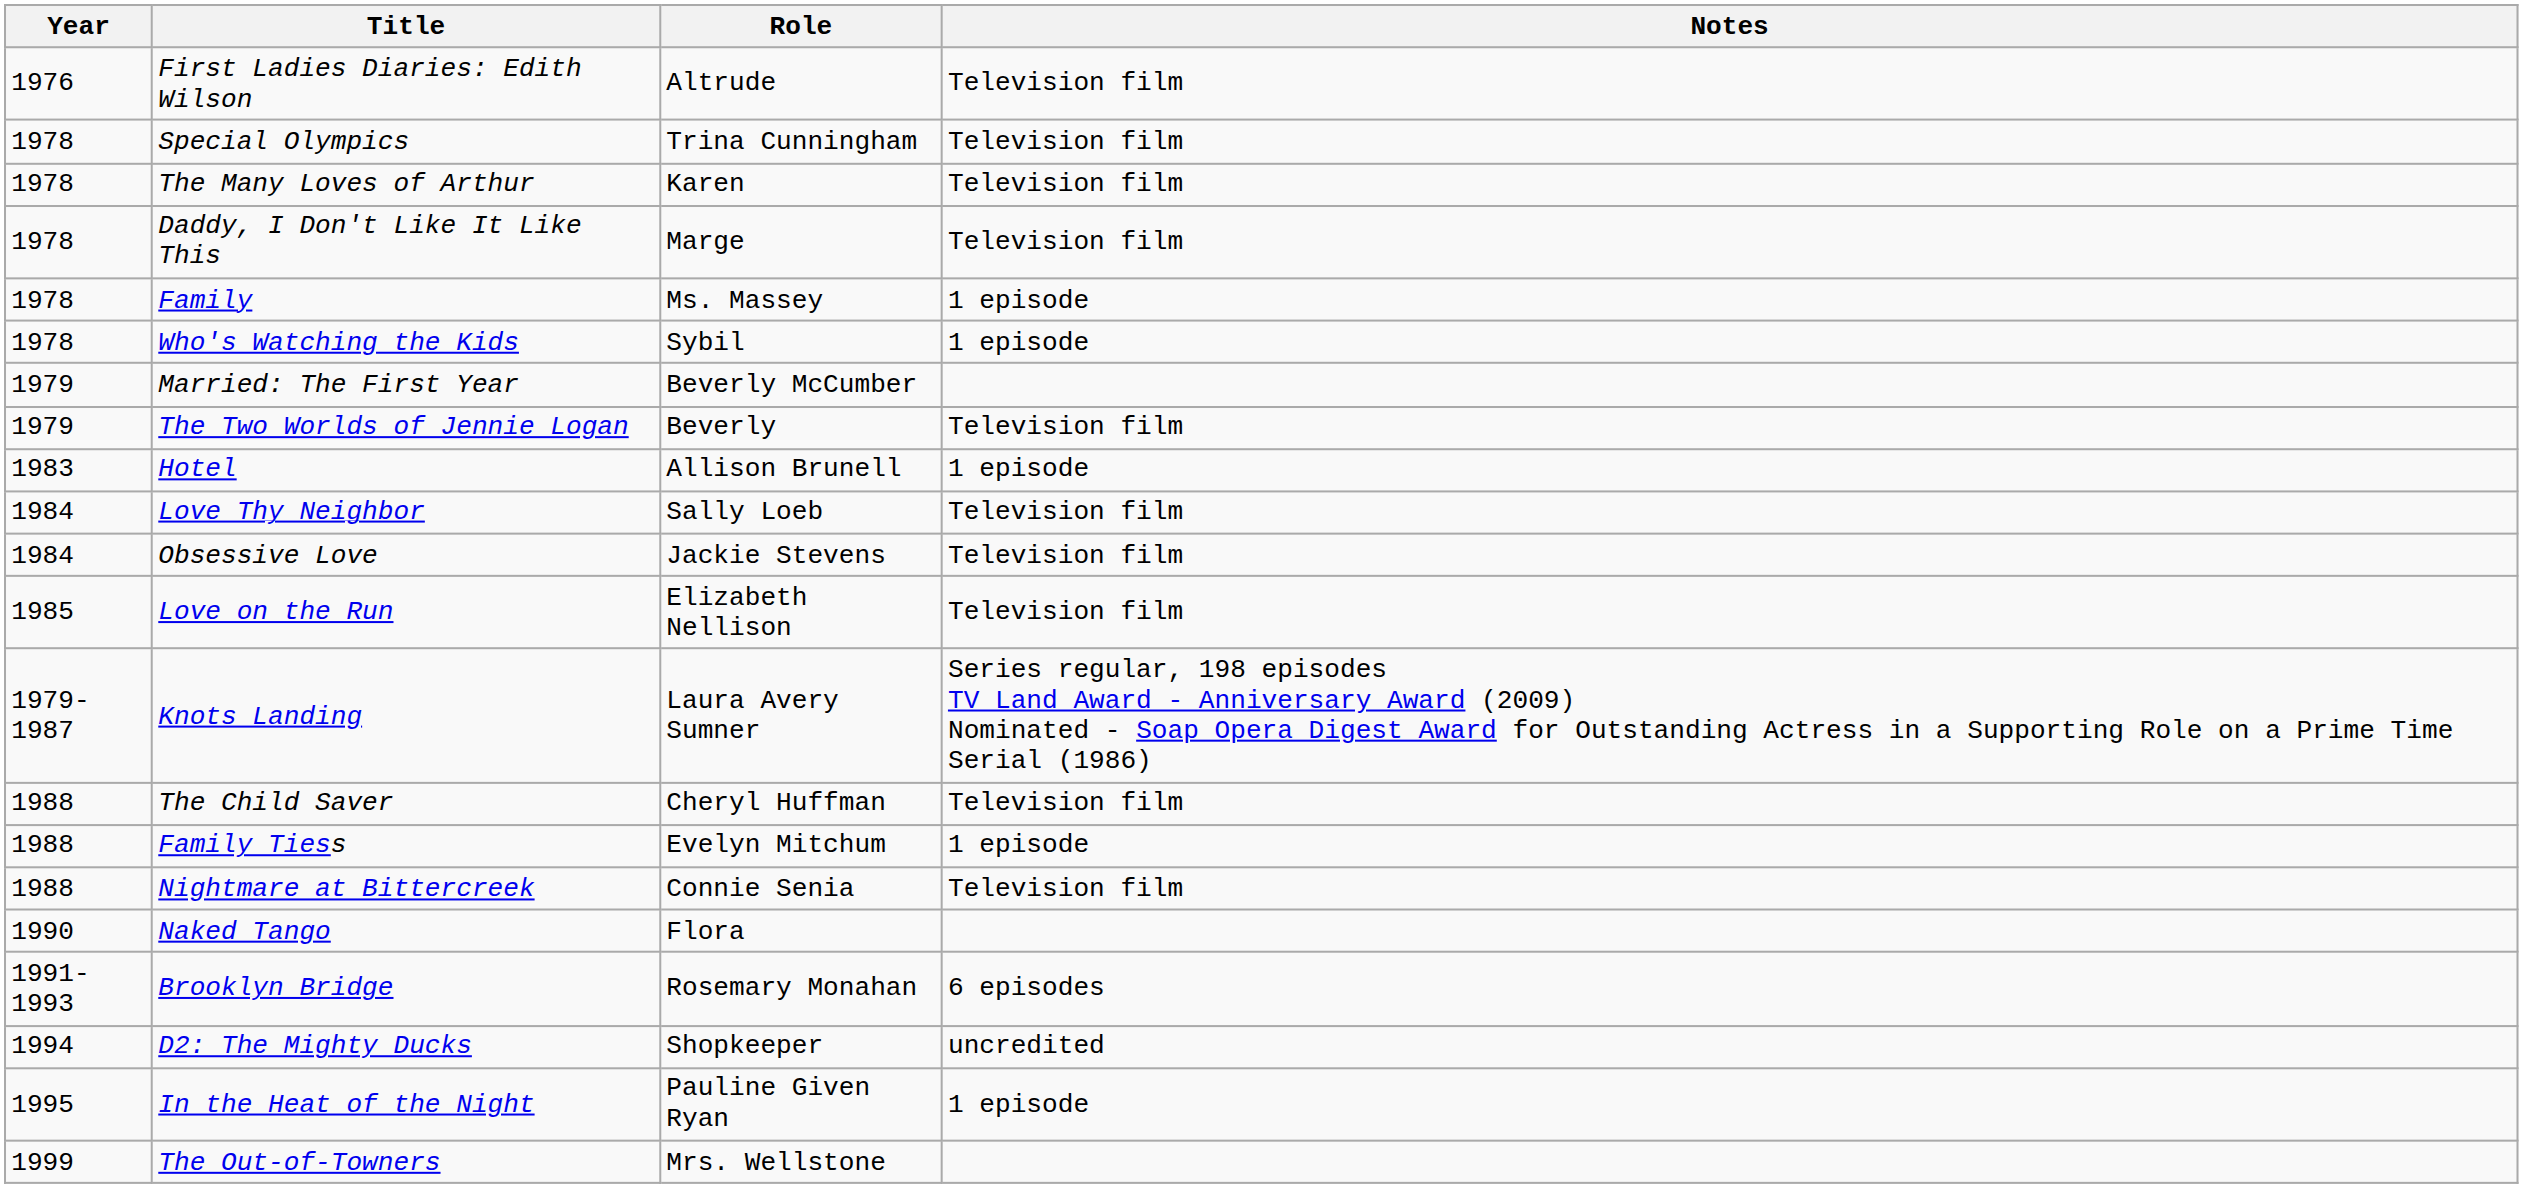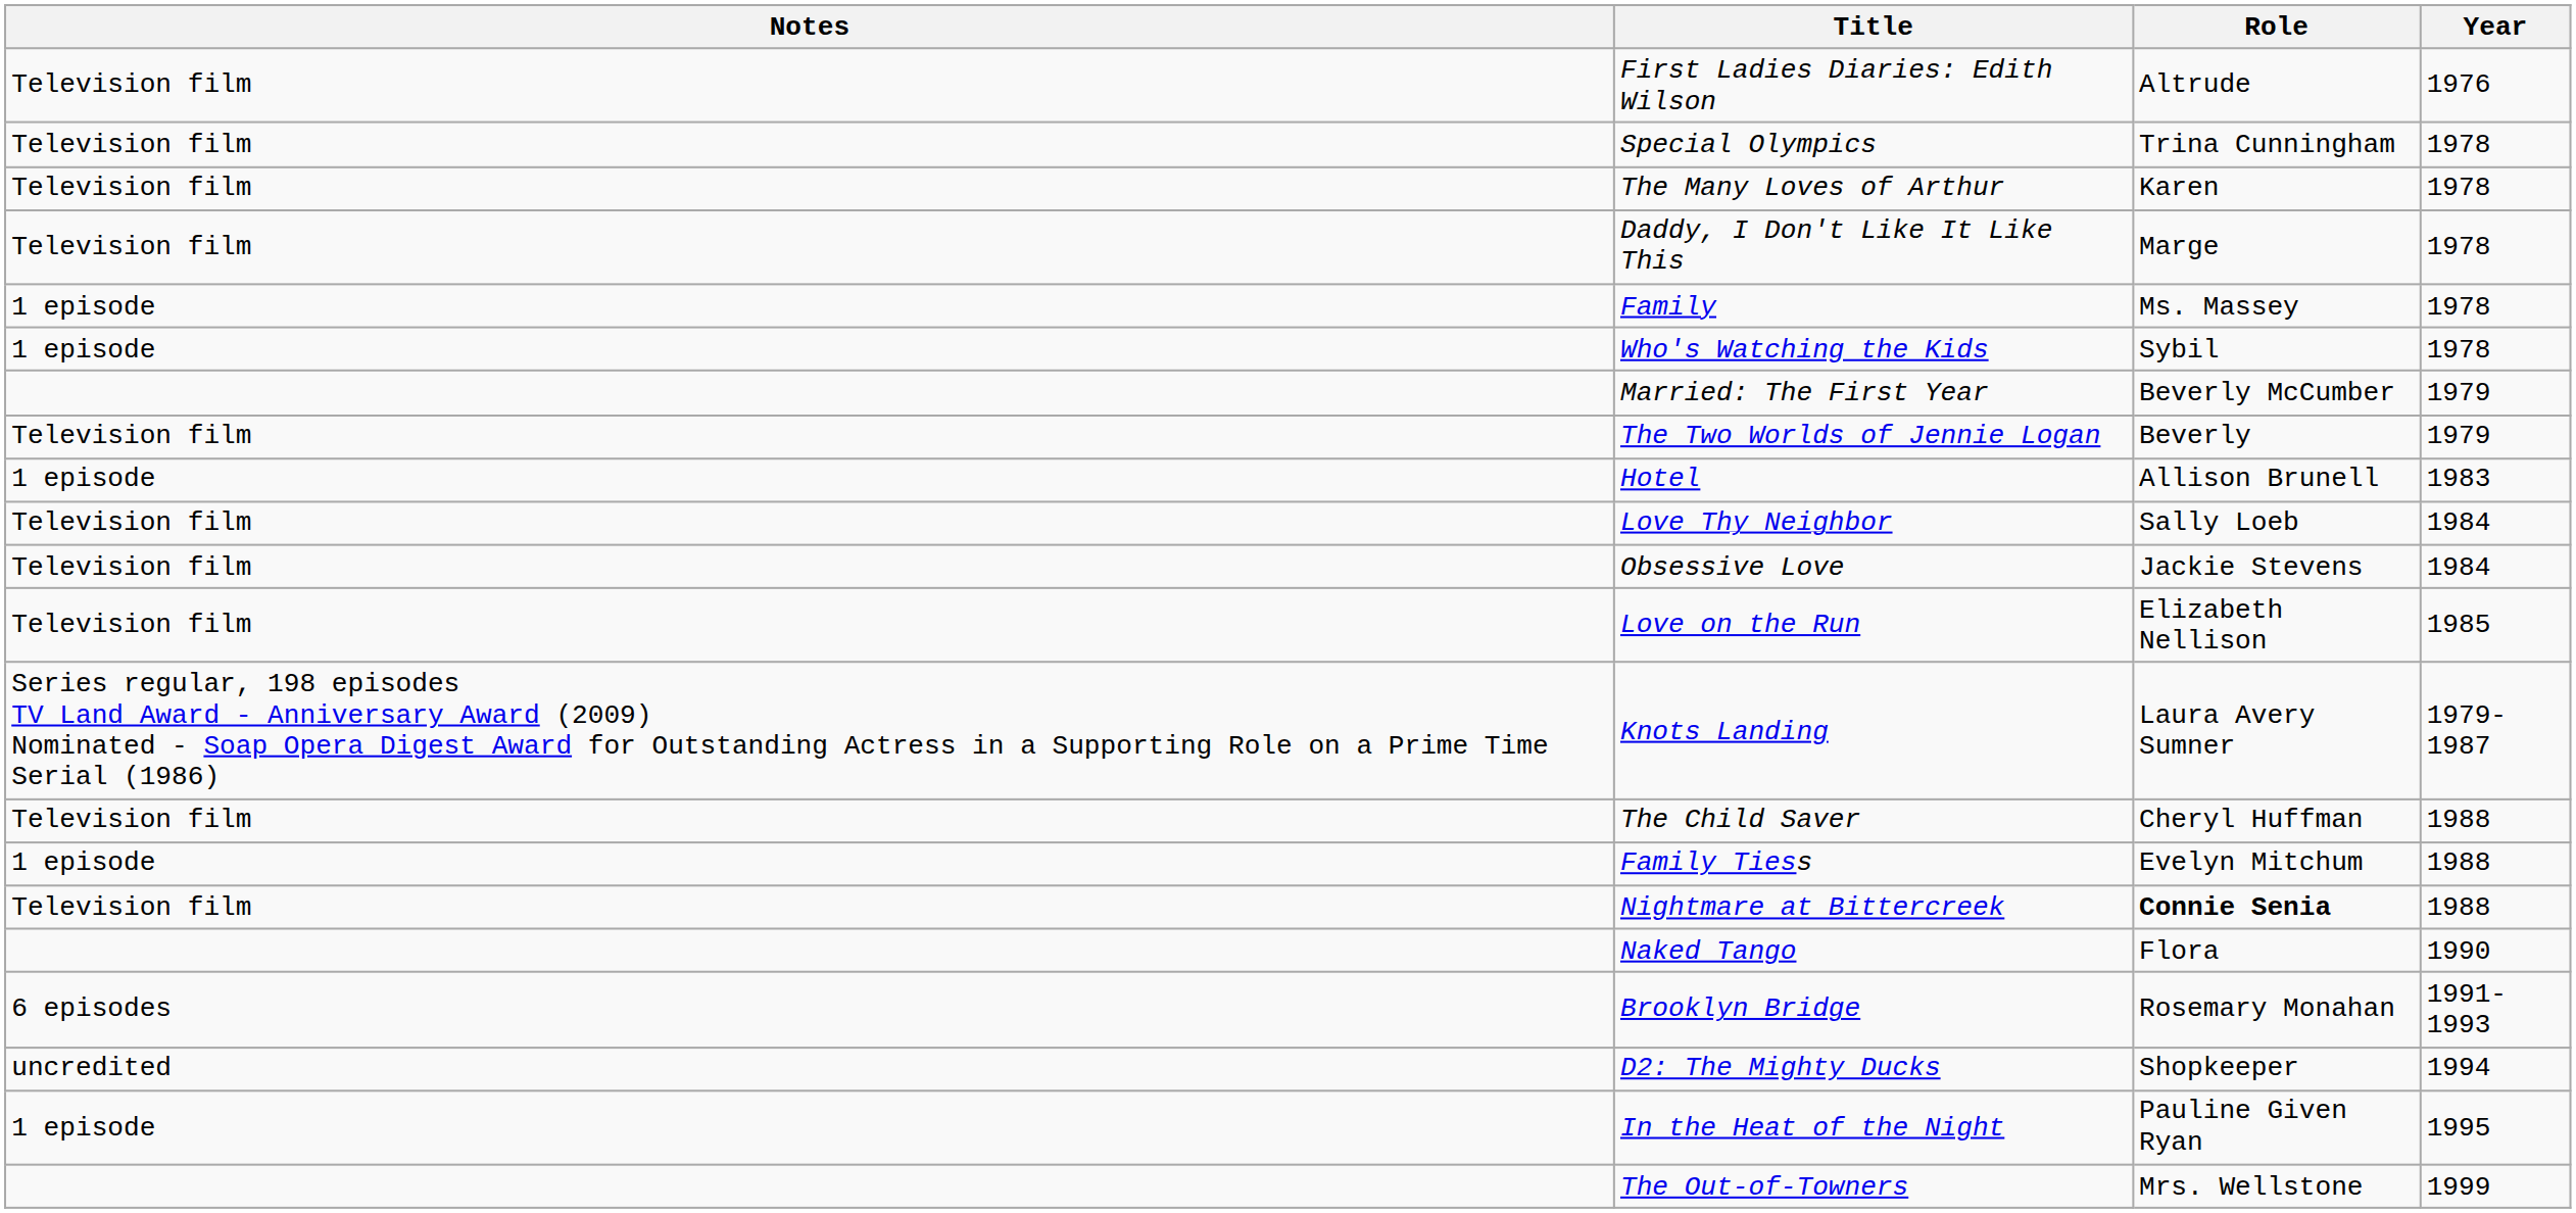columns swapped: Year <-> Notes
Nightmare at Bittercreek | Role: normal -> bold
